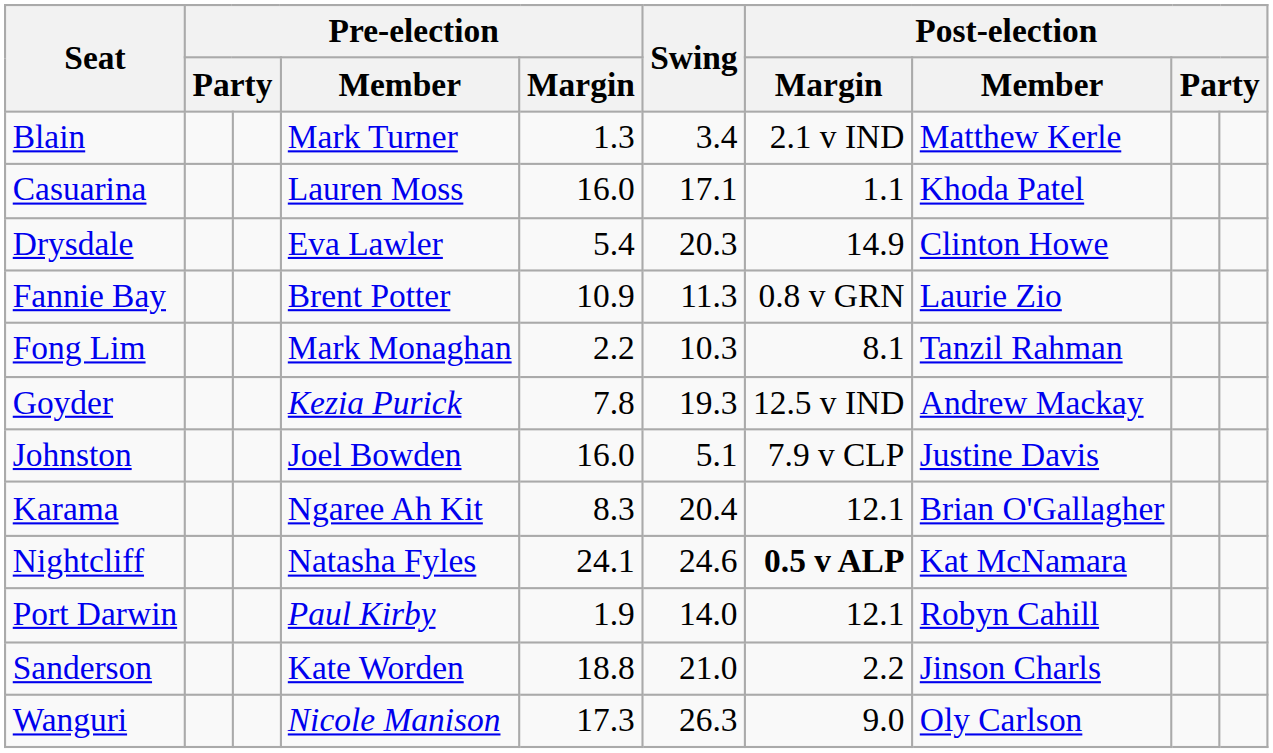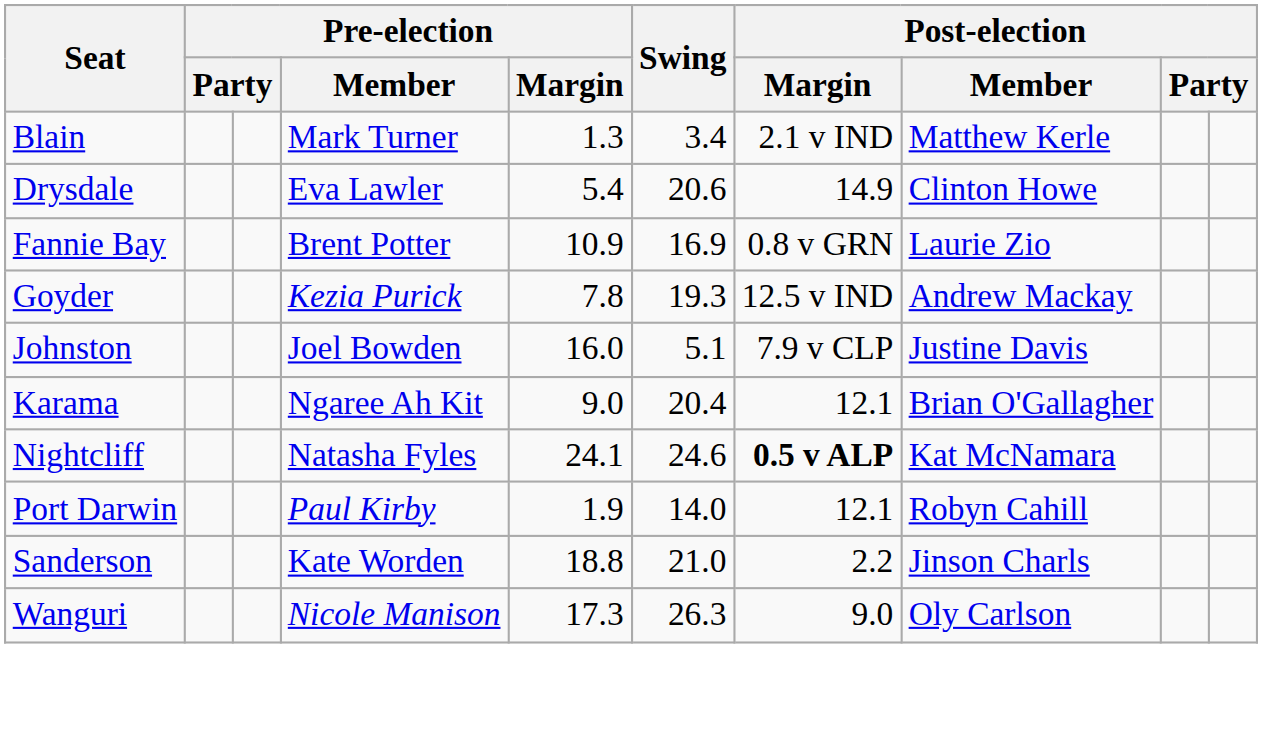- row: Casuarina | Lauren Moss | 16.0 | 17.1 | 1.1 | Khoda Patel
Drysdale | Swing: 20.3 -> 20.6
Fannie Bay | Swing: 11.3 -> 16.9
- row: Fong Lim | Mark Monaghan | 2.2 | 10.3 | 8.1 | Tanzil Rahman
Karama | Pre-election / Margin: 8.3 -> 9.0
